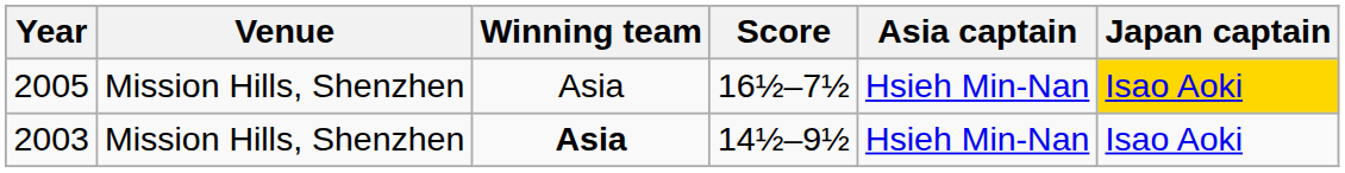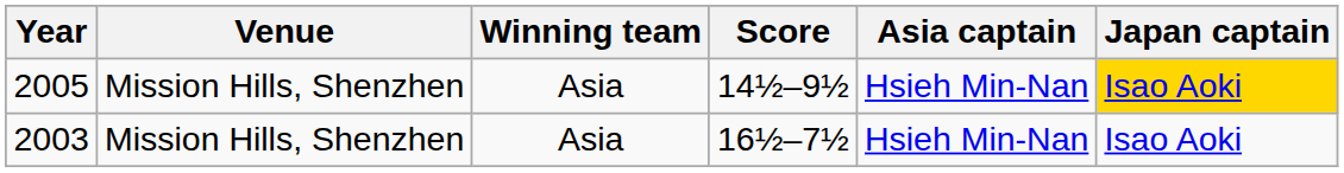2005 | Score: 16½–7½ -> 14½–9½
2003 | Winning team: bold -> normal
2003 | Score: 14½–9½ -> 16½–7½
